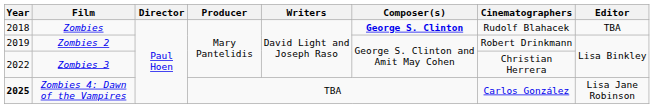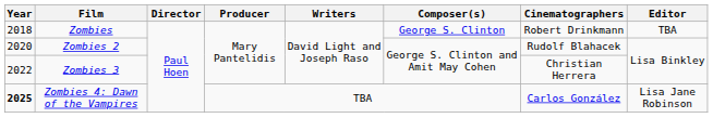Zombies | Composer(s): bold -> normal
Zombies | Cinematographers: Rudolf Blahacek -> Robert Drinkmann
Zombies 2 | Year: 2019 -> 2020
Zombies 2 | Cinematographers: Robert Drinkmann -> Rudolf Blahacek
